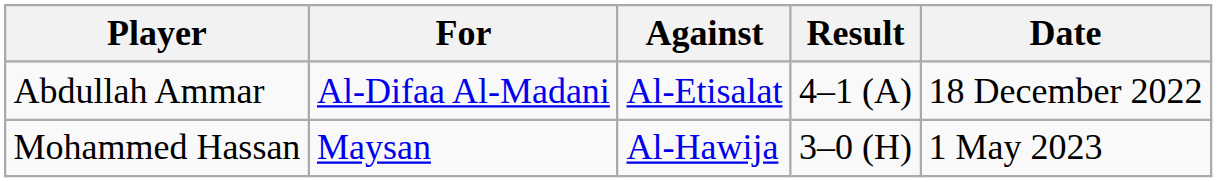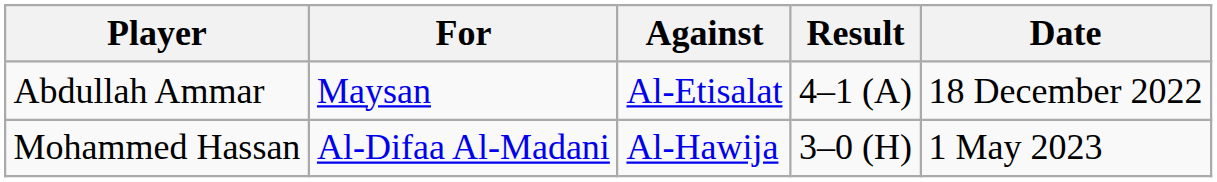Abdullah Ammar | For: Al-Difaa Al-Madani -> Maysan
Mohammed Hassan | For: Maysan -> Al-Difaa Al-Madani
